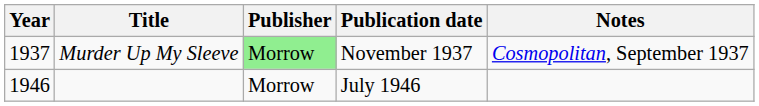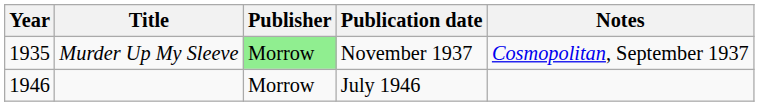Murder Up My Sleeve | Year: 1937 -> 1935
